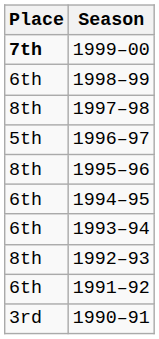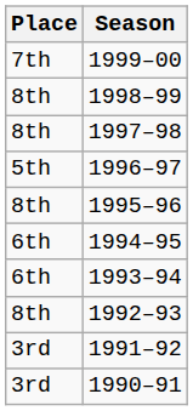1999–00 | Place: bold -> normal
1998–99 | Place: 6th -> 8th
1991–92 | Place: 6th -> 3rd
